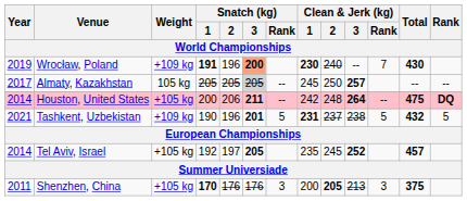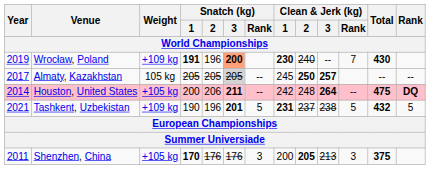Almaty, Kazakhstan | Clean & Jerk (kg) / 2: normal -> bold
- row: 2014 | Tel Aviv, Israel | +105 kg | 192 | 197 | 205 | 235 | 245 | 252 | 457
